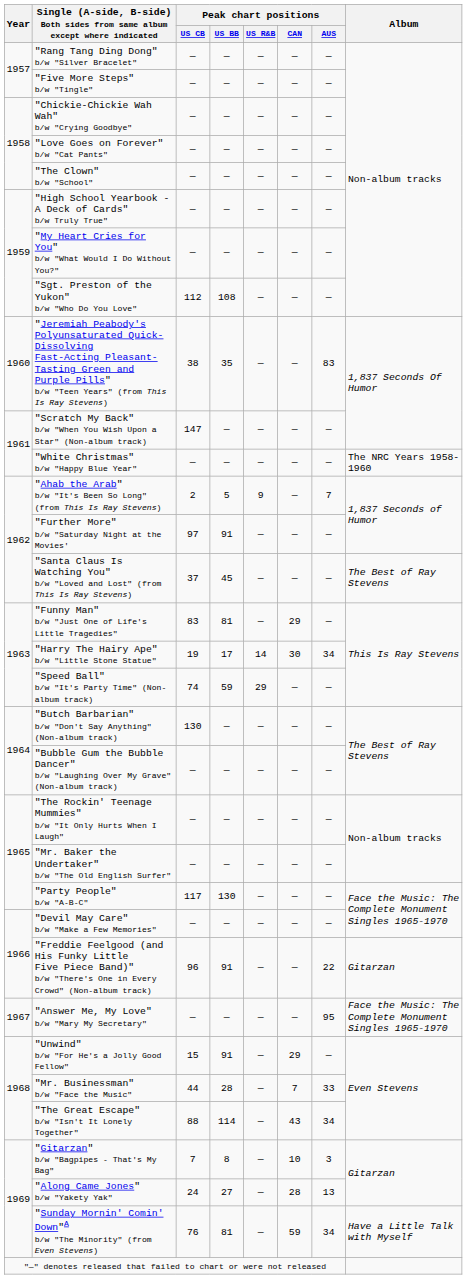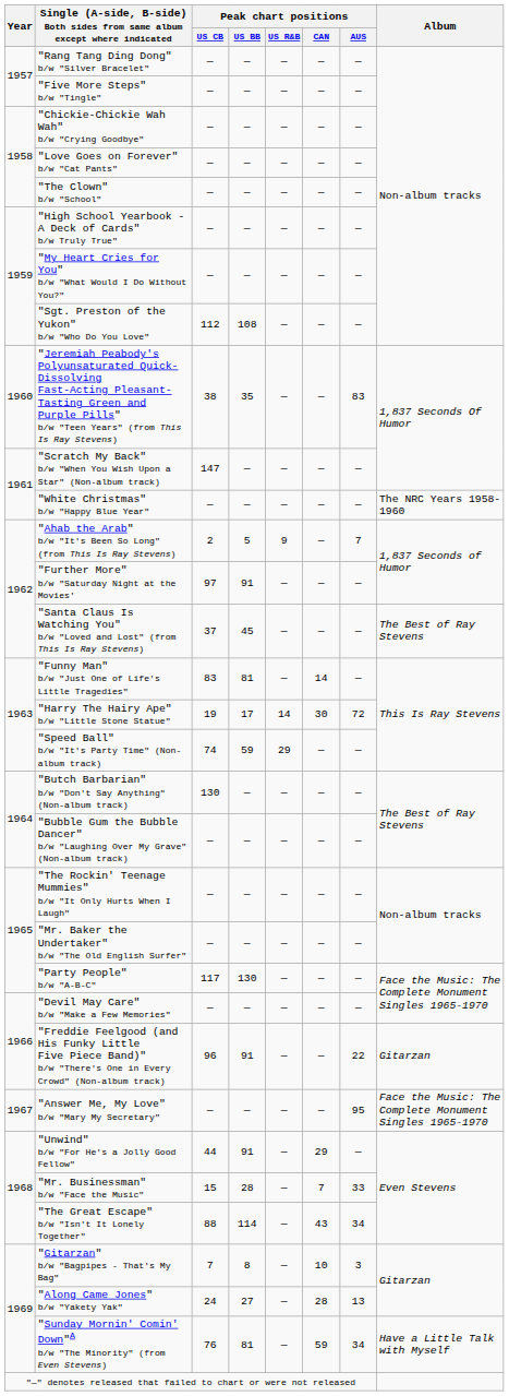"Funny Man" b/w "Just One of Life's Little Tragedies" | Peak chart positions / CAN: 29 -> 14
"Harry The Hairy Ape" b/w "Little Stone Statue" | Peak chart positions / AUS: 34 -> 72
"Unwind" b/w "For He's a Jolly Good Fellow" | Peak chart positions / US CB: 15 -> 44
"Mr. Businessman" b/w "Face the Music" | Peak chart positions / US CB: 44 -> 15
